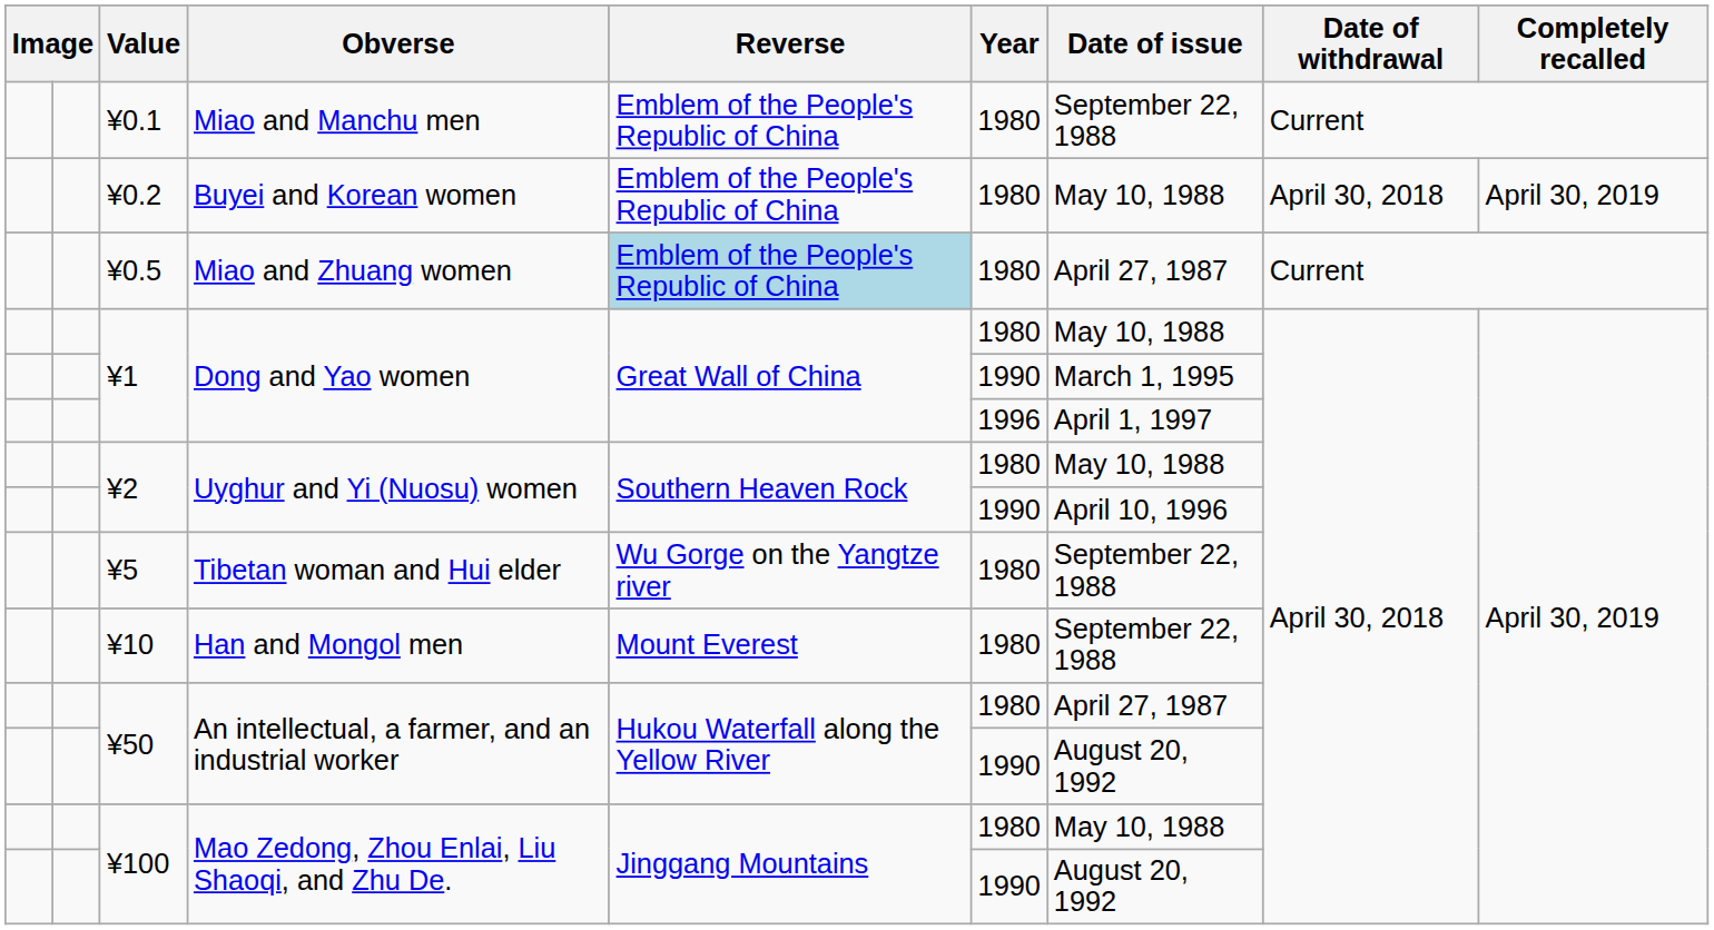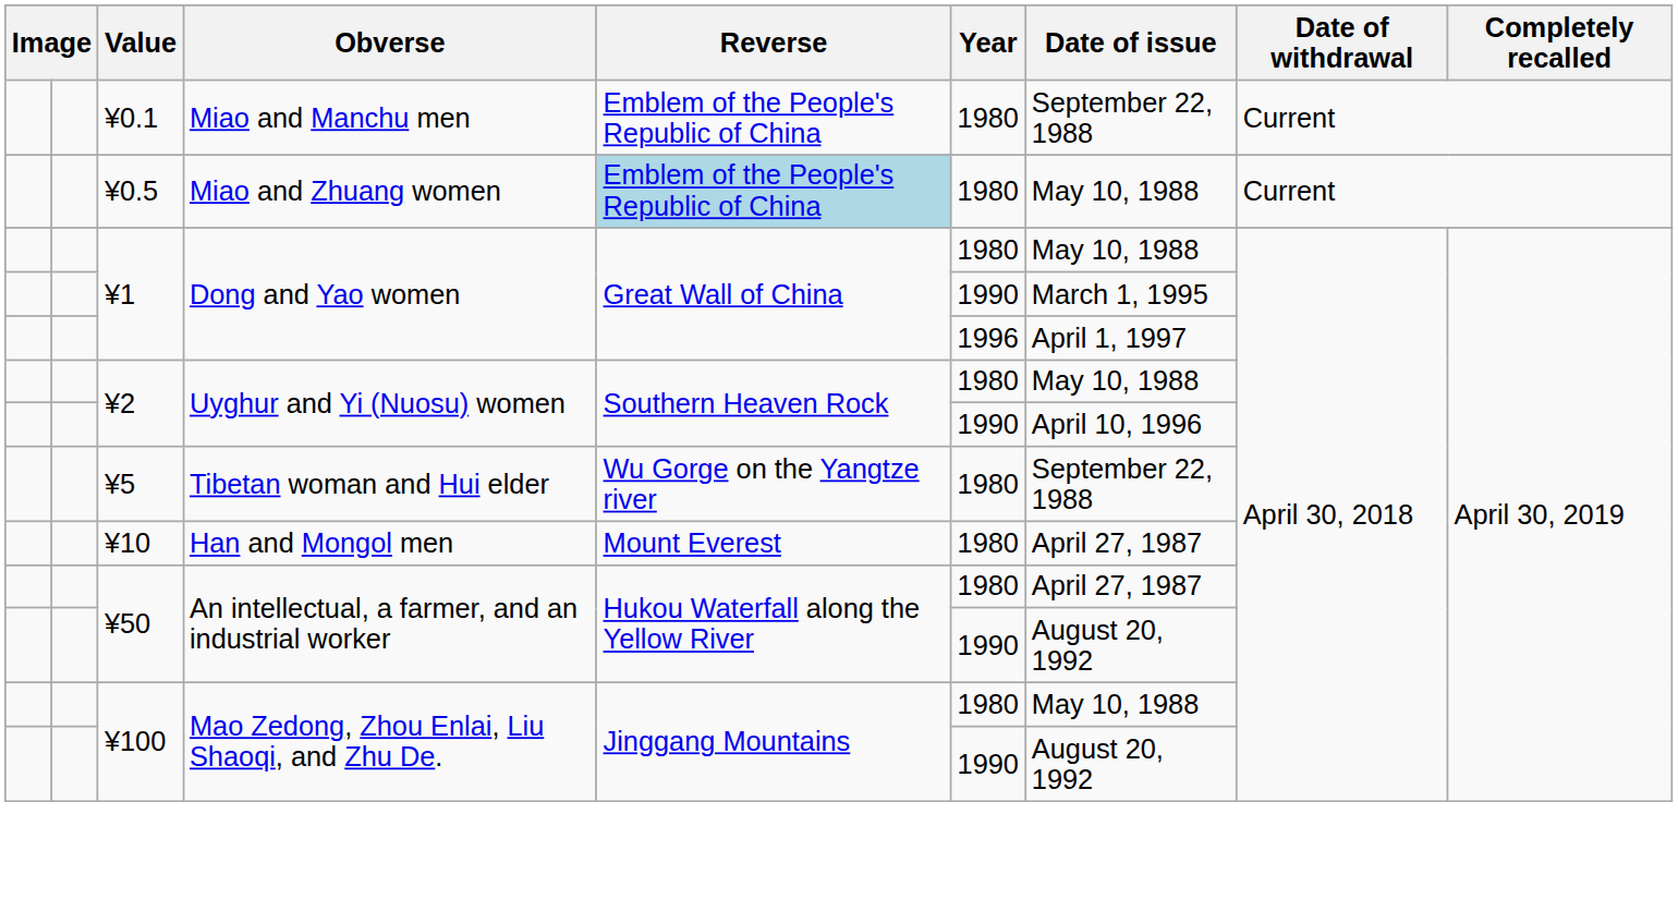- row: ¥0.2 | Buyei and Korean women | Emblem of the People's Republic of China | 1980 | May 10, 1988 | April 30, 2018 | April 30, 2019
¥0.5 | Date of issue: April 27, 1987 -> May 10, 1988
¥10 | Date of issue: September 22, 1988 -> April 27, 1987
